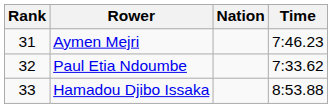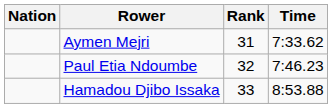columns swapped: Rank <-> Nation
Aymen Mejri | Time: 7:46.23 -> 7:33.62
Paul Etia Ndoumbe | Time: 7:33.62 -> 7:46.23
